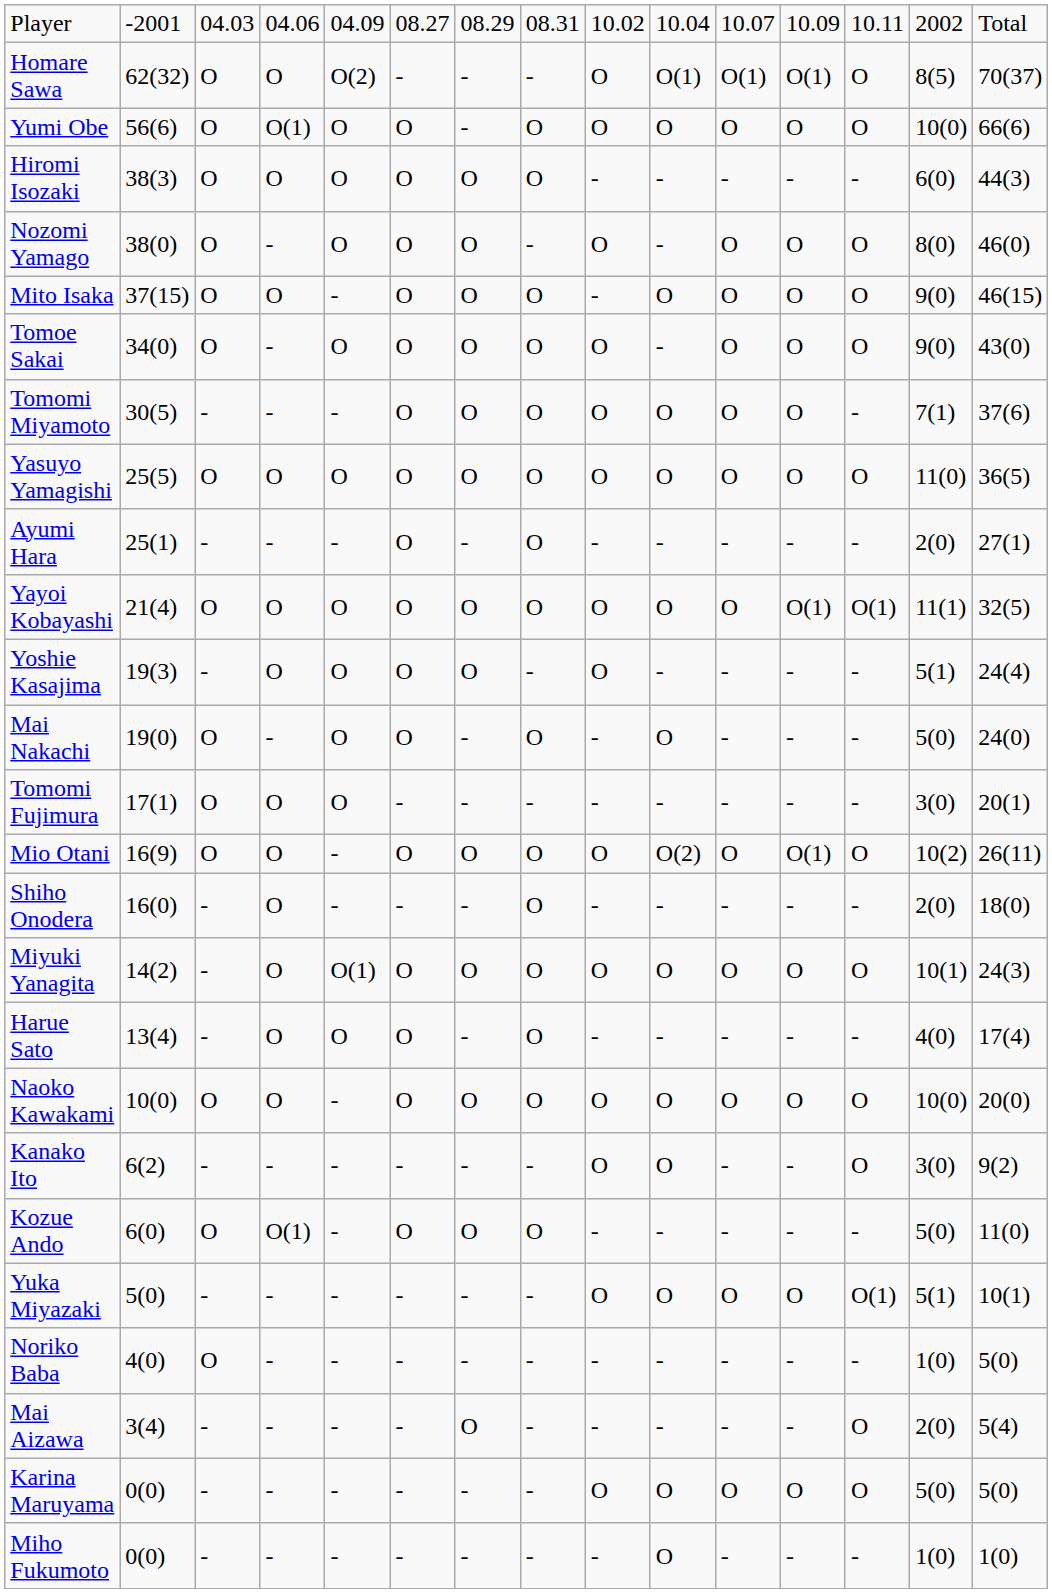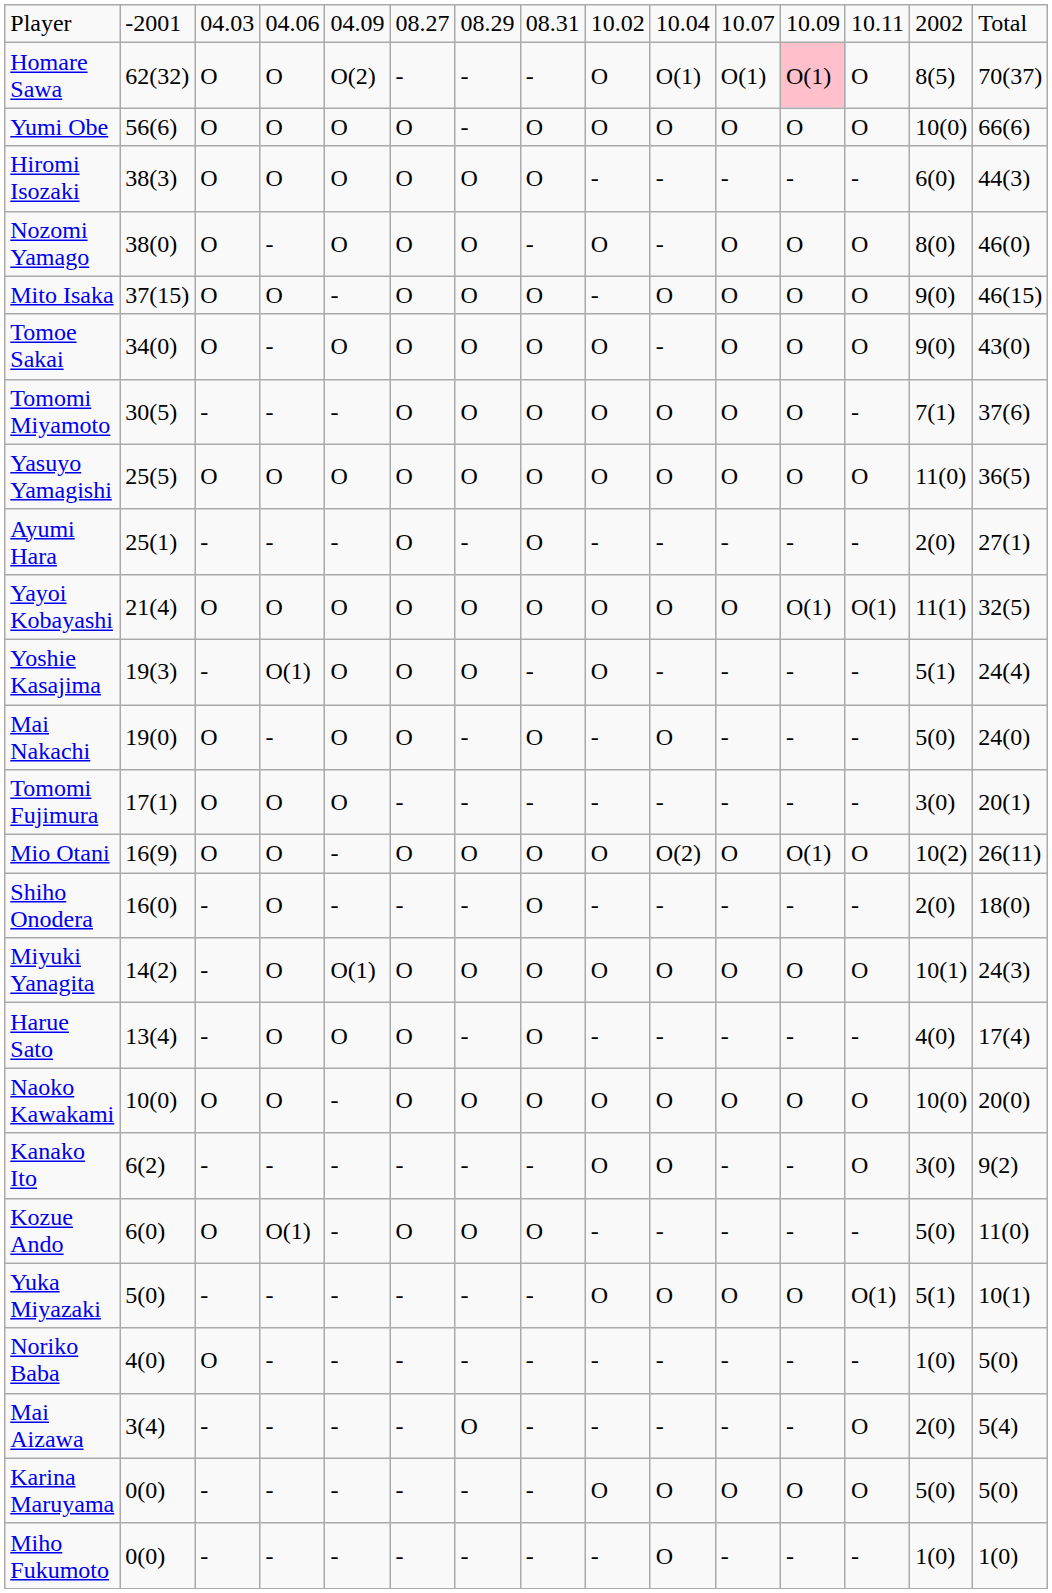Homare Sawa | column 12: no background -> pink background
Yumi Obe | column 4: O(1) -> O
Yoshie Kasajima | column 4: O -> O(1)
